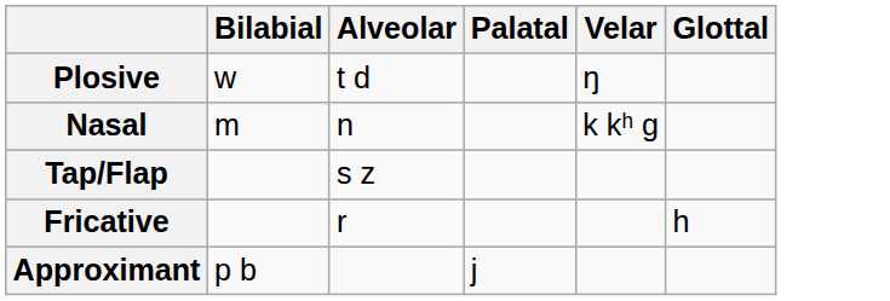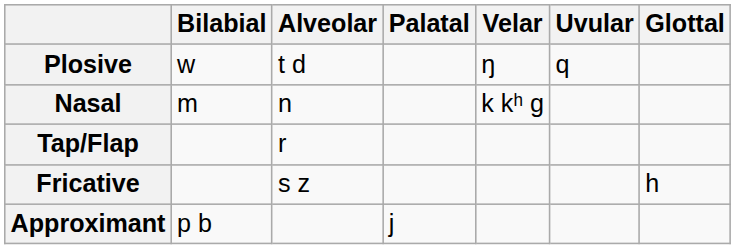+ column: Uvular | q
Tap/Flap | Alveolar: s z -> r
Fricative | Alveolar: r -> s z
